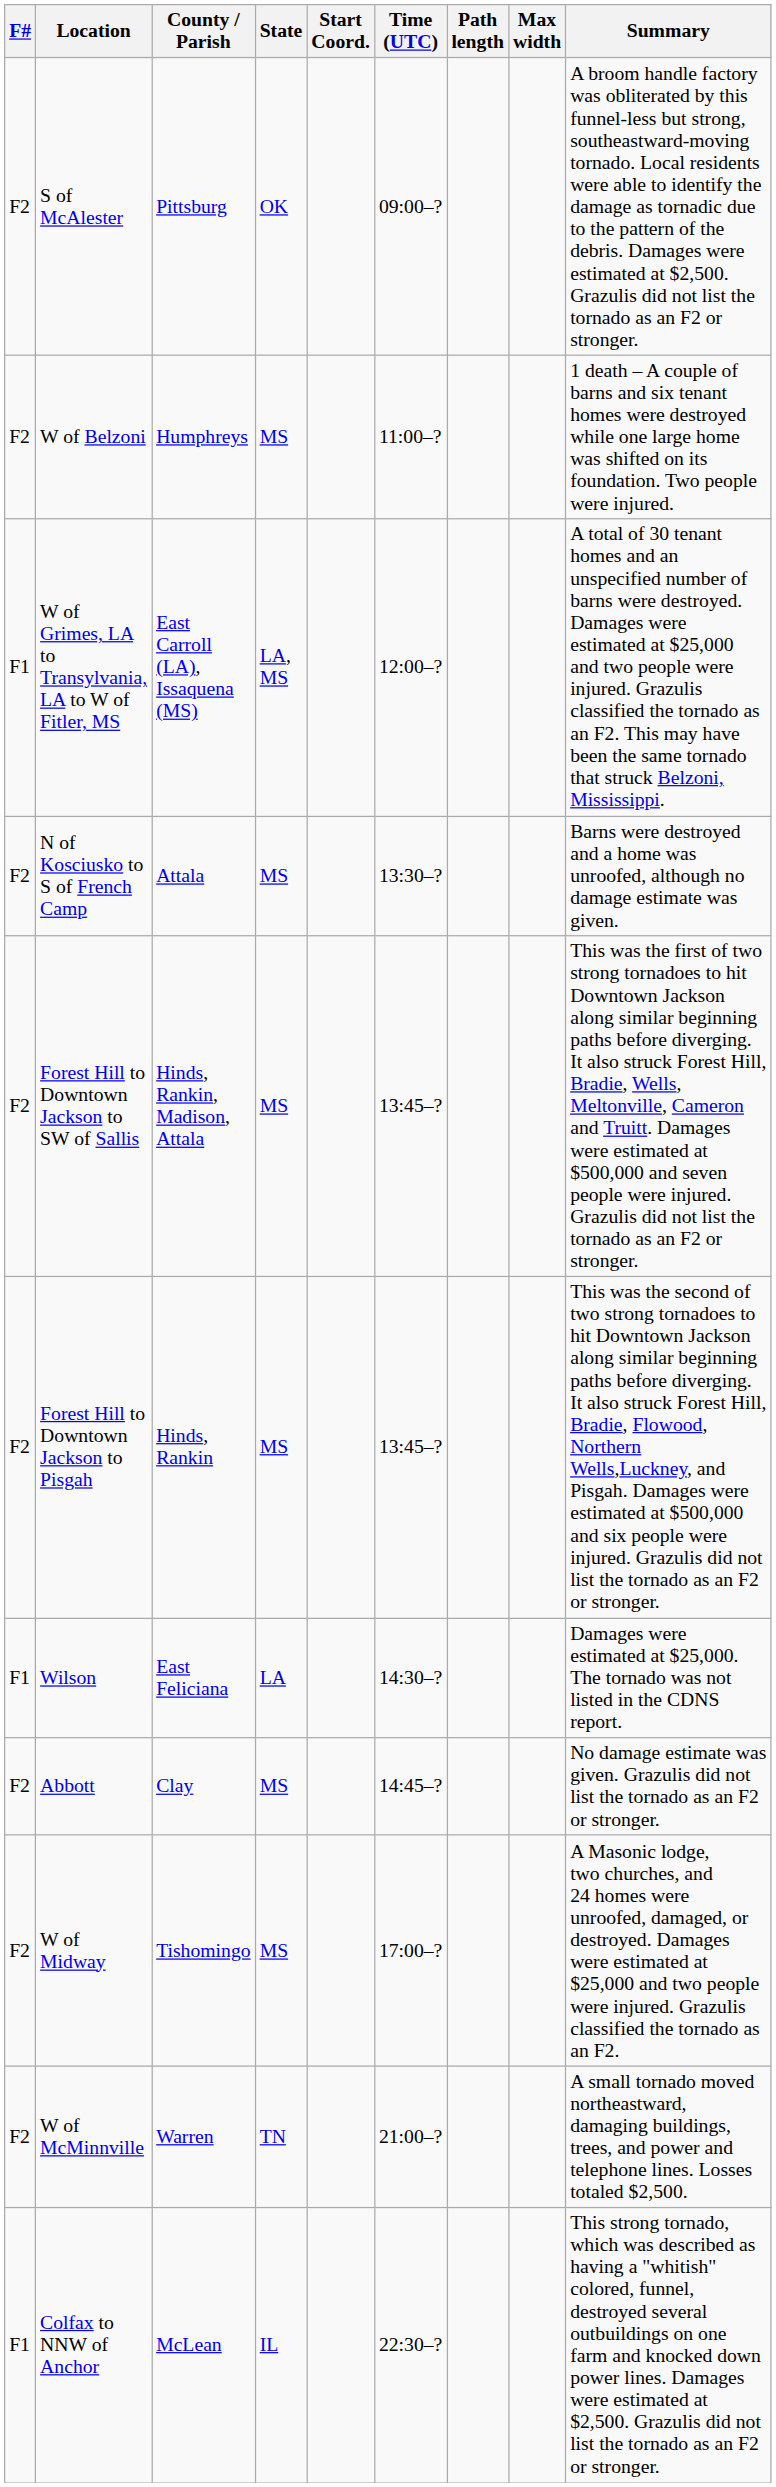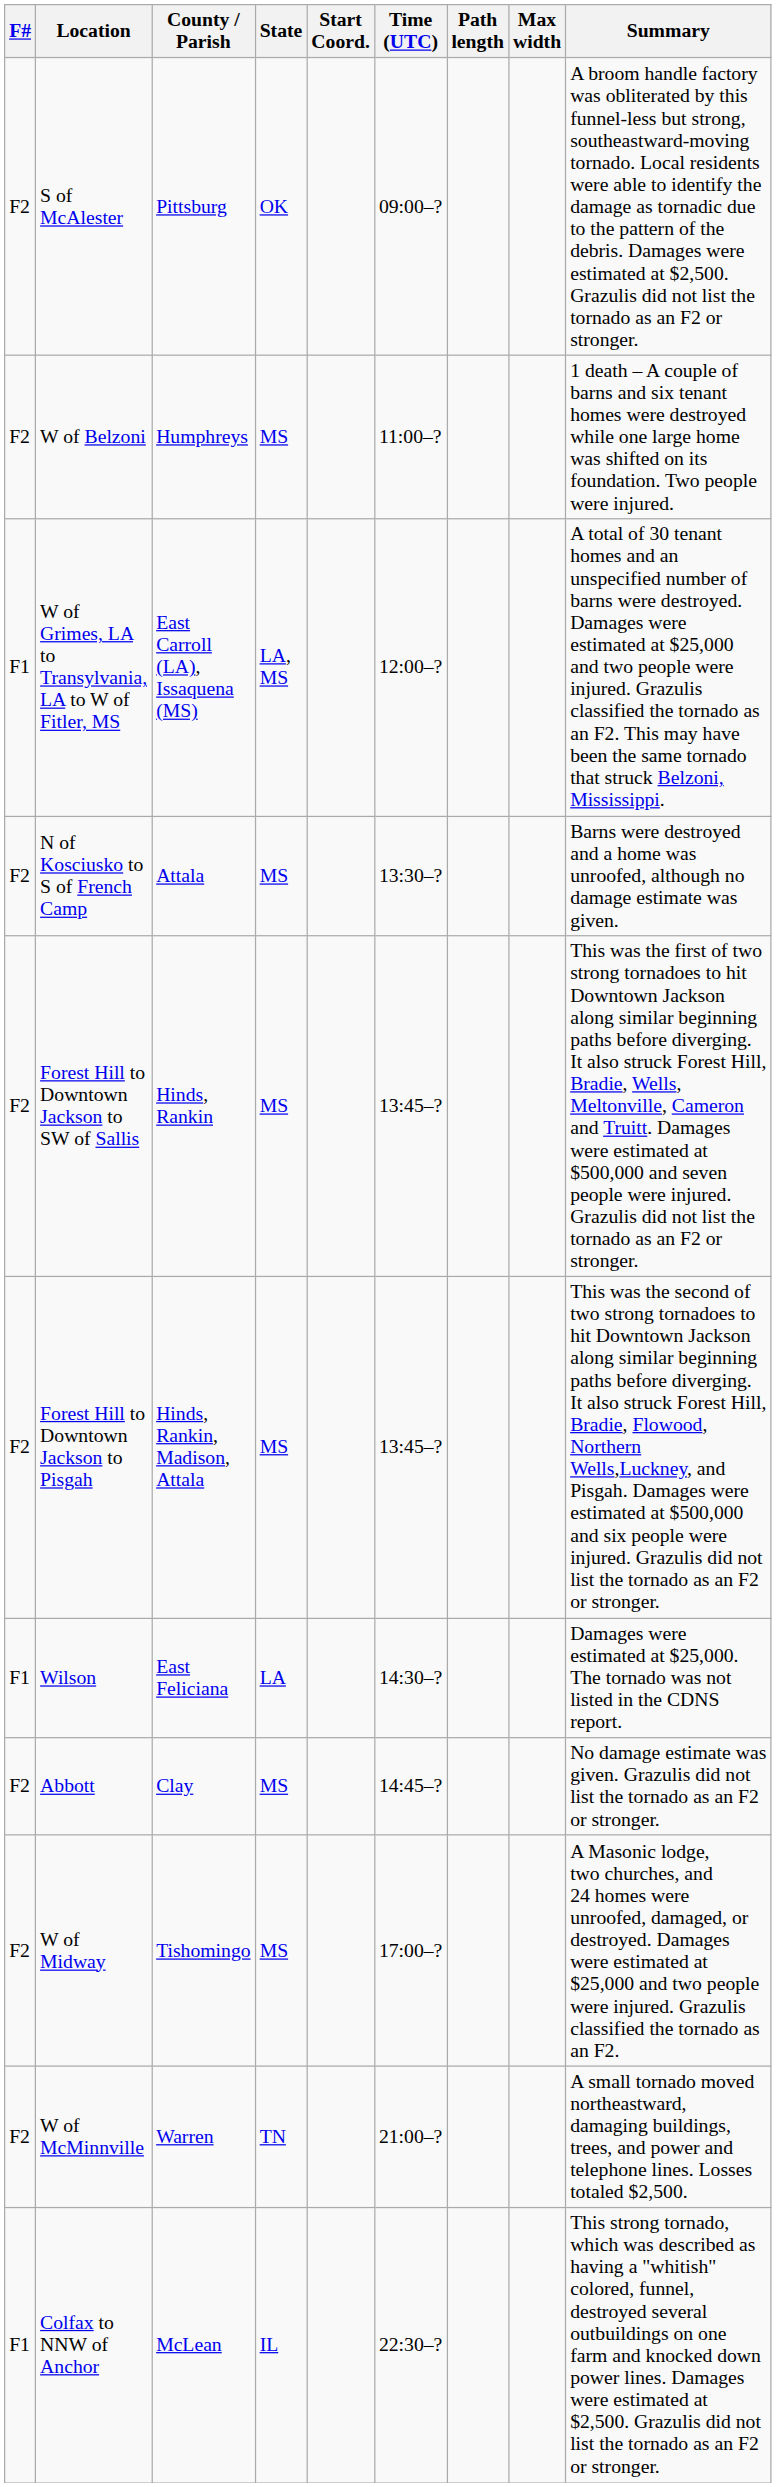Forest Hill to Downtown Jackson to SW of Sallis | County / Parish: Hinds, Rankin, Madison, Attala -> Hinds, Rankin
Forest Hill to Downtown Jackson to Pisgah | County / Parish: Hinds, Rankin -> Hinds, Rankin, Madison, Attala
